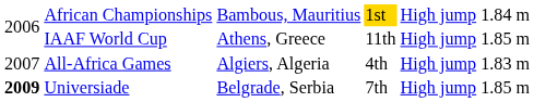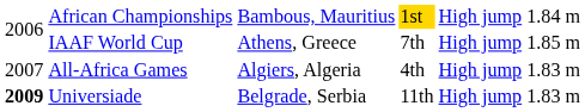IAAF World Cup | column 4: 11th -> 7th
Universiade | column 4: 7th -> 11th
Universiade | column 6: 1.85 m -> 1.83 m
